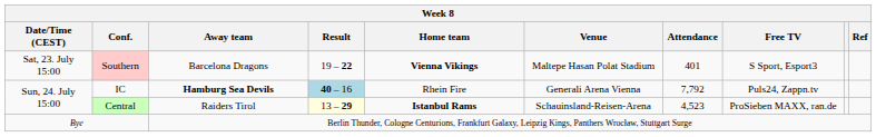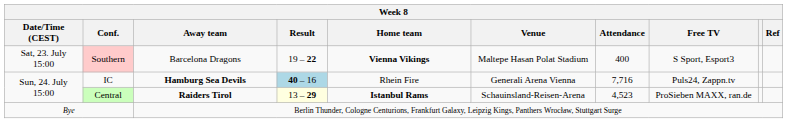Southern | Attendance: 401 -> 400
IC | Attendance: 7,792 -> 7,716
Central | Away team: normal -> bold
